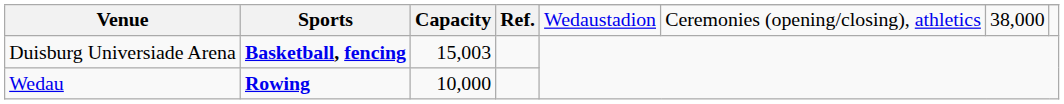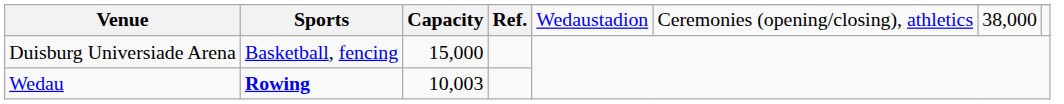Duisburg Universiade Arena | Sports: bold -> normal
Duisburg Universiade Arena | Capacity: 15,003 -> 15,000
Wedau | Capacity: 10,000 -> 10,003
